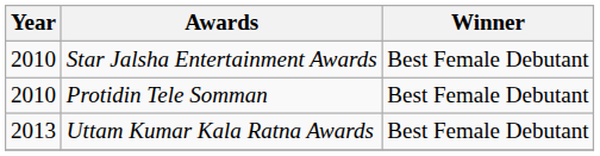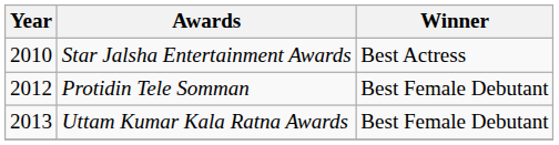Star Jalsha Entertainment Awards | Winner: Best Female Debutant -> Best Actress
Protidin Tele Somman | Year: 2010 -> 2012
